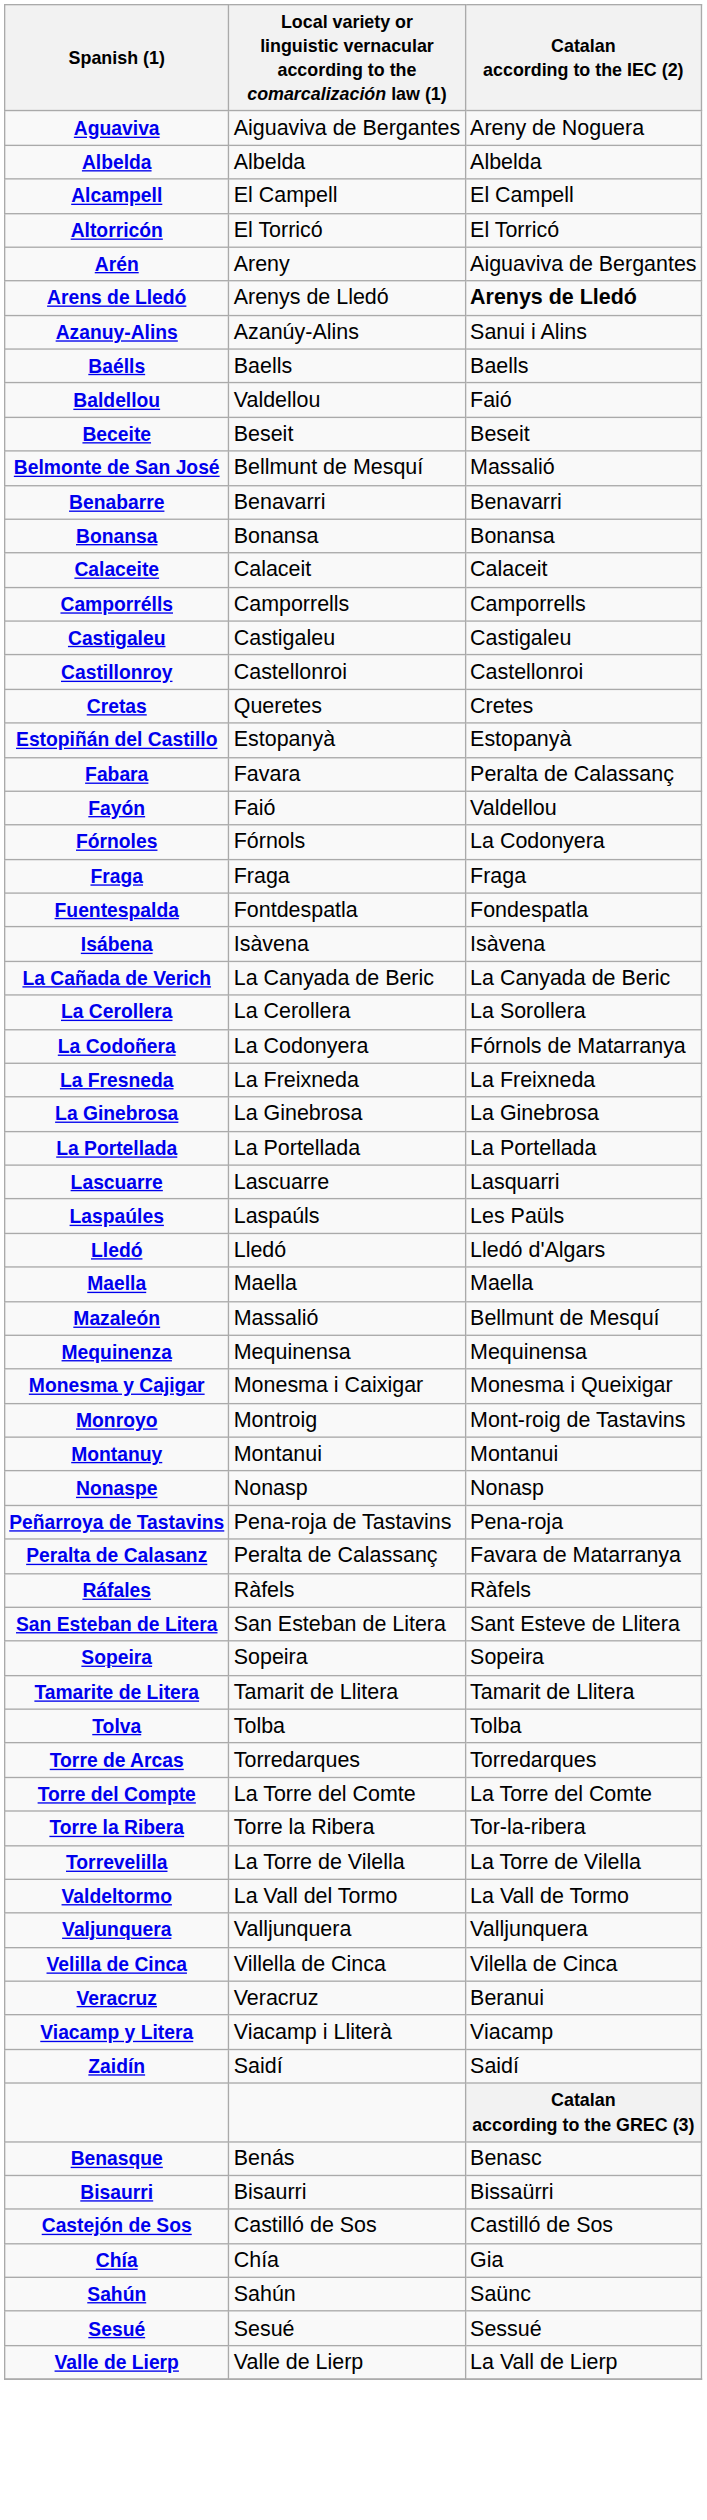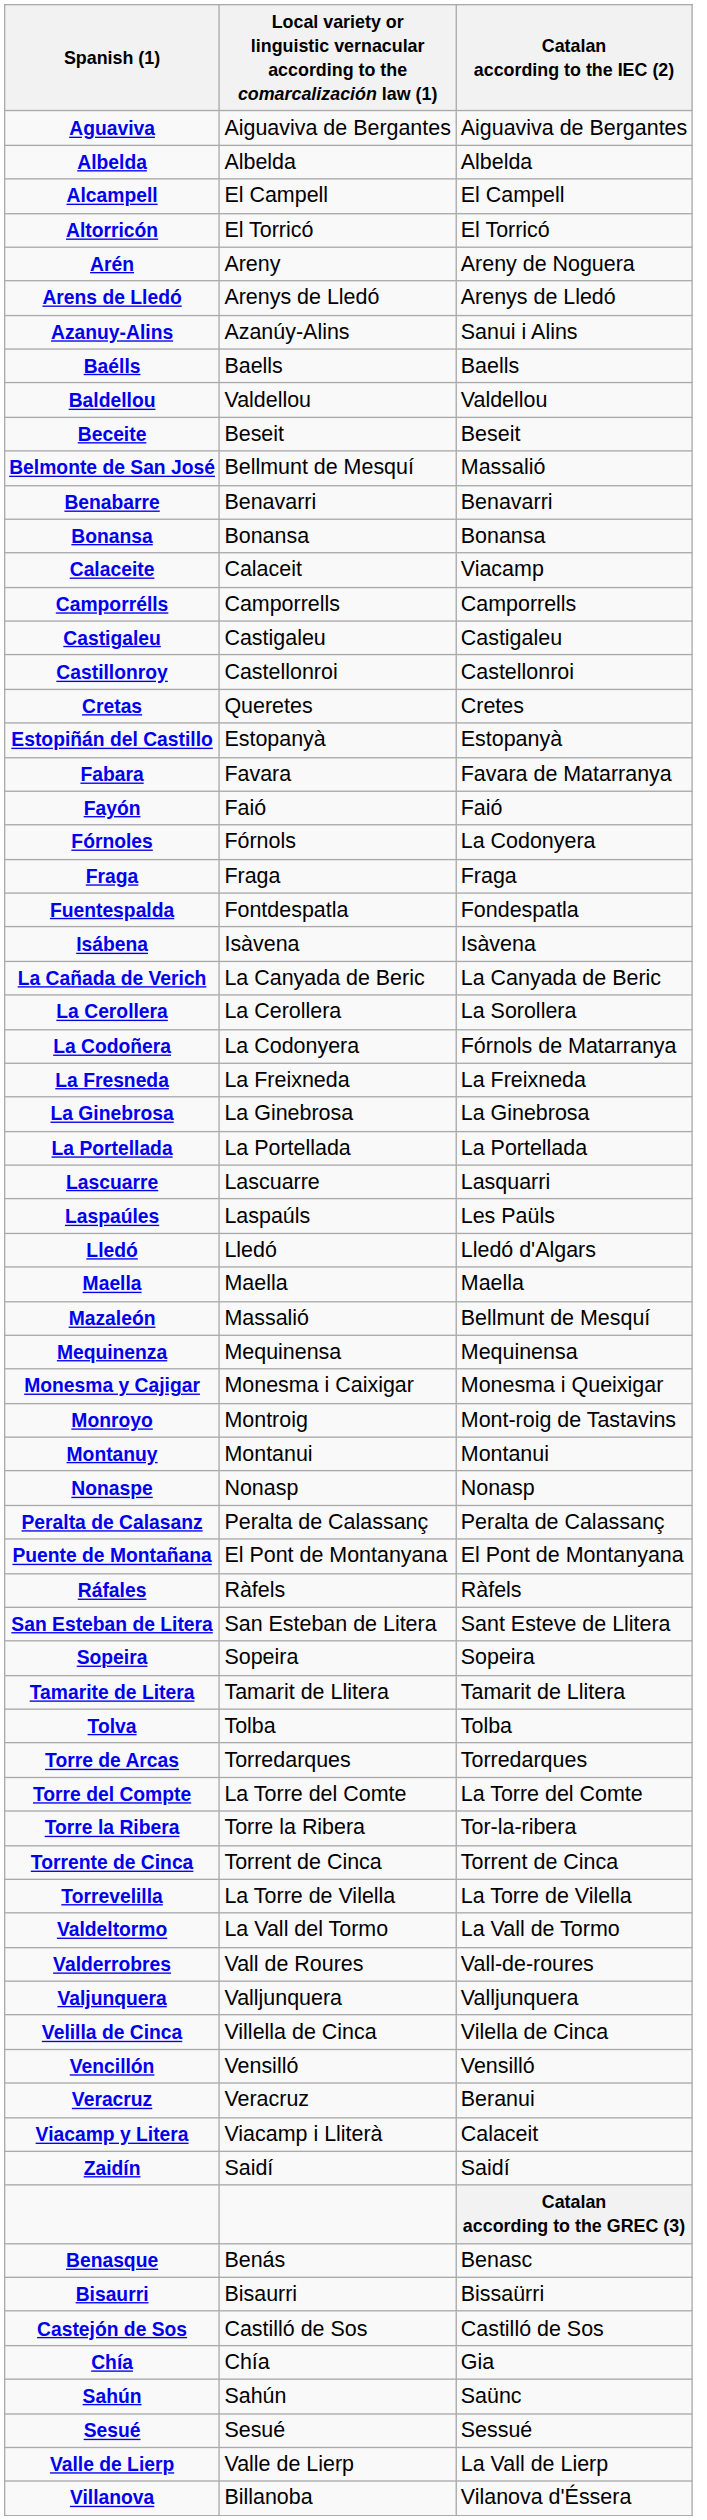Aguaviva | Catalan according to the IEC (2): Areny de Noguera -> Aiguaviva de Bergantes
Arén | Catalan according to the IEC (2): Aiguaviva de Bergantes -> Areny de Noguera
Arens de Lledó | Catalan according to the IEC (2): bold -> normal
Baldellou | Catalan according to the IEC (2): Faió -> Valdellou
Calaceite | Catalan according to the IEC (2): Calaceit -> Viacamp
Fabara | Catalan according to the IEC (2): Peralta de Calassanç -> Favara de Matarranya
Fayón | Catalan according to the IEC (2): Valdellou -> Faió
- row: Peñarroya de Tastavins | Pena-roja de Tastavins | Pena-roja
Peralta de Calasanz | Catalan according to the IEC (2): Favara de Matarranya -> Peralta de Calassanç
+ row: Puente de Montañana | El Pont de Montanyana | El Pont de Montanyana
+ row: Torrente de Cinca | Torrent de Cinca | Torrent de Cinca
+ row: Valderrobres | Vall de Roures | Vall-de-roures
+ row: Vencillón | Vensilló | Vensilló
Viacamp y Litera | Catalan according to the IEC (2): Viacamp -> Calaceit
+ row: Villanova | Billanoba | Vilanova d'Éssera
